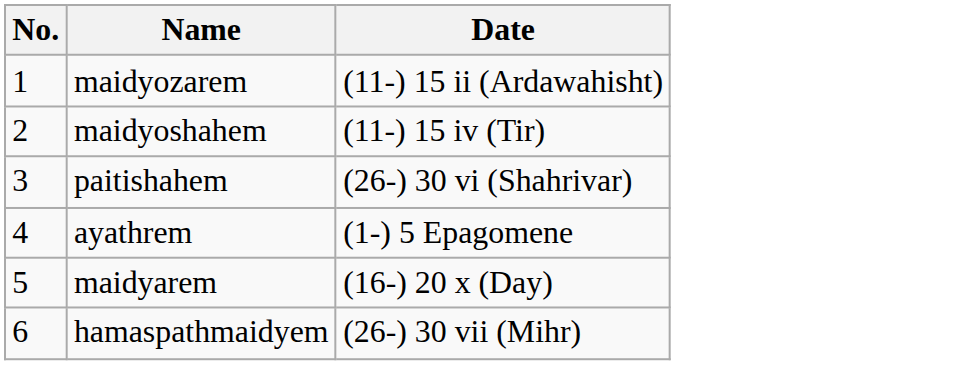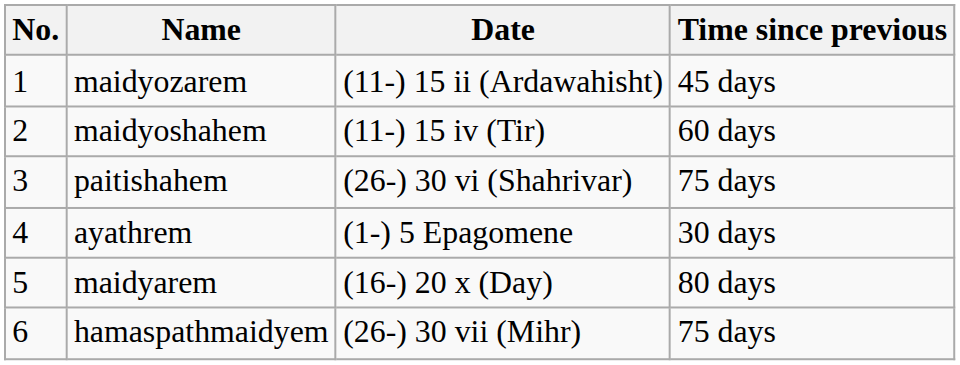+ column: Time since previous | 45 days | 60 days | 75 days | 30 days | 80 days | 75 days
